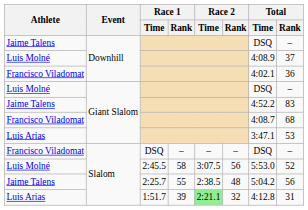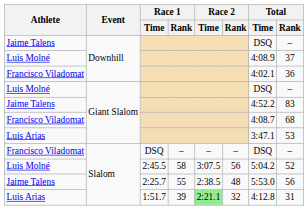2:45.5 | Total / Time: 5:53.0 -> 5:04.2
2:25.7 | Total / Time: 5:04.2 -> 5:53.0
